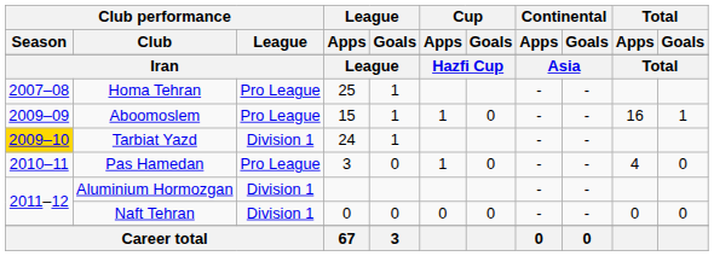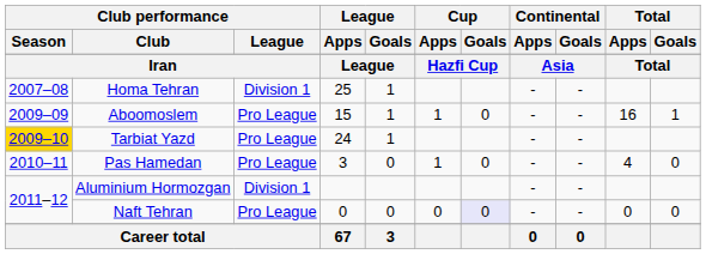Homa Tehran | Club performance / League: Pro League -> Division 1
Tarbiat Yazd | Club performance / League: Division 1 -> Pro League
Naft Tehran | Club performance / League: Division 1 -> Pro League
Naft Tehran | Cup / Goals: no background -> lavender background
